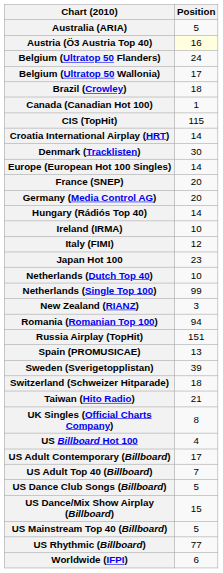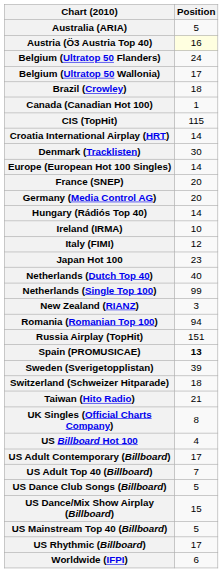Netherlands (Dutch Top 40) | Position: 10 -> 40
Spain (PROMUSICAE) | Position: normal -> bold
US Rhythmic (Billboard) | Position: 77 -> 17
